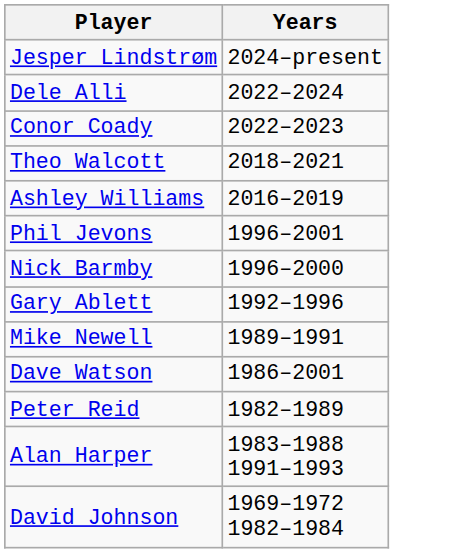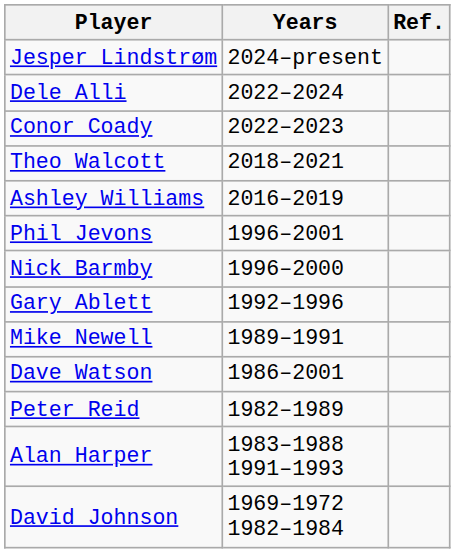+ column: Ref.
